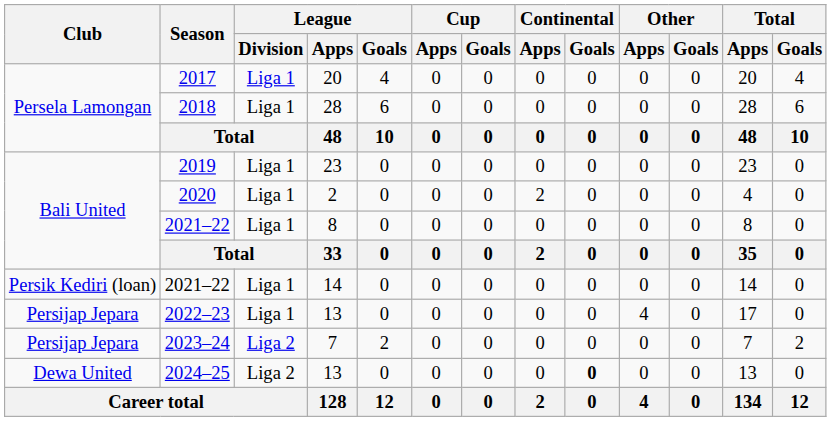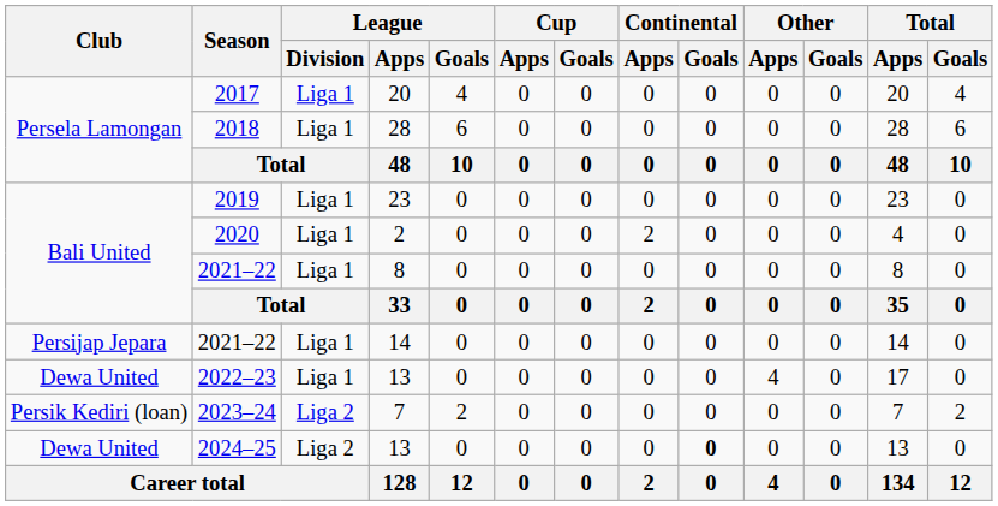2021–22 / 14 | Club: Persik Kediri (loan) -> Persijap Jepara
2022–23 | Club: Persijap Jepara -> Dewa United
2023–24 | Club: Persijap Jepara -> Persik Kediri (loan)
